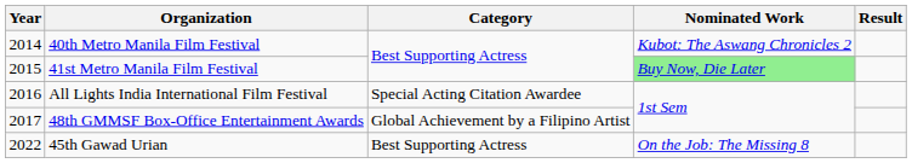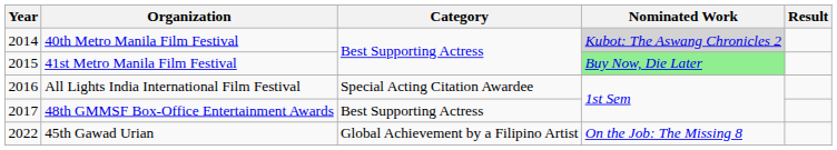40th Metro Manila Film Festival | Nominated Work: no background -> lightgrey background
48th GMMSF Box-Office Entertainment Awards | Category: Global Achievement by a Filipino Artist -> Best Supporting Actress
45th Gawad Urian | Category: Best Supporting Actress -> Global Achievement by a Filipino Artist
